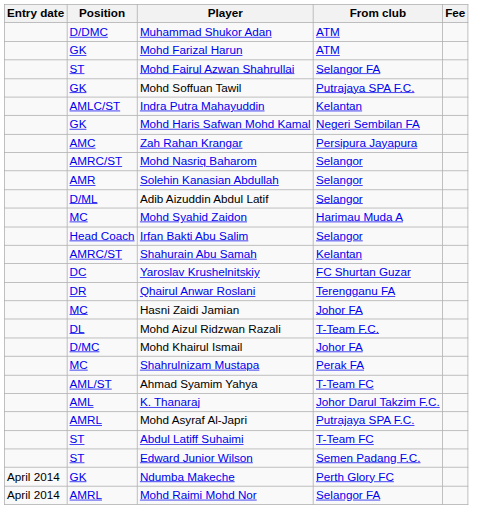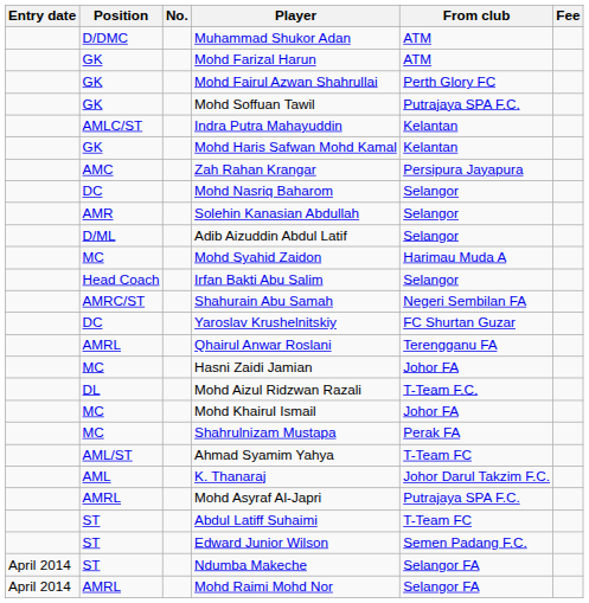+ column: No.
Mohd Fairul Azwan Shahrullai | Position: ST -> GK
Mohd Fairul Azwan Shahrullai | From club: Selangor FA -> Perth Glory FC
Mohd Haris Safwan Mohd Kamal | From club: Negeri Sembilan FA -> Kelantan
Mohd Nasriq Baharom | Position: AMRC/ST -> DC
Shahurain Abu Samah | From club: Kelantan -> Negeri Sembilan FA
Qhairul Anwar Roslani | Position: DR -> AMRL
Mohd Khairul Ismail | Position: D/MC -> MC
Ndumba Makeche | Position: GK -> ST
Ndumba Makeche | From club: Perth Glory FC -> Selangor FA
